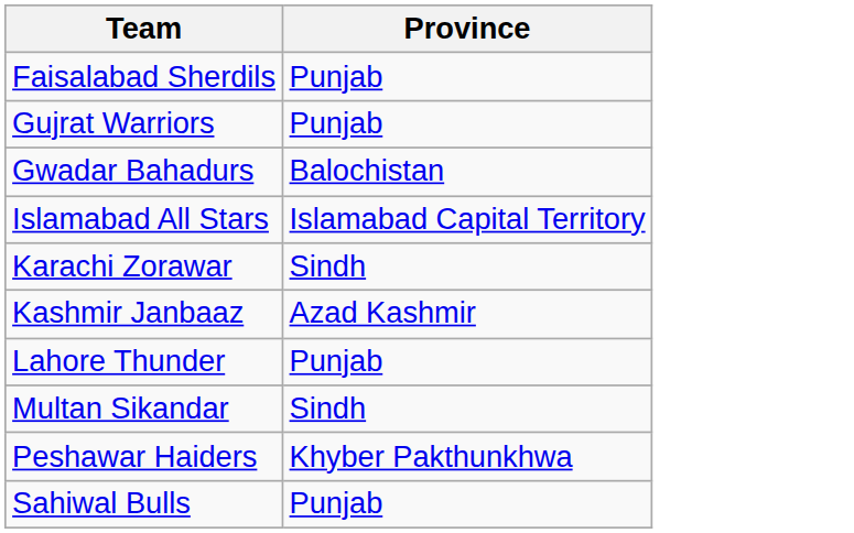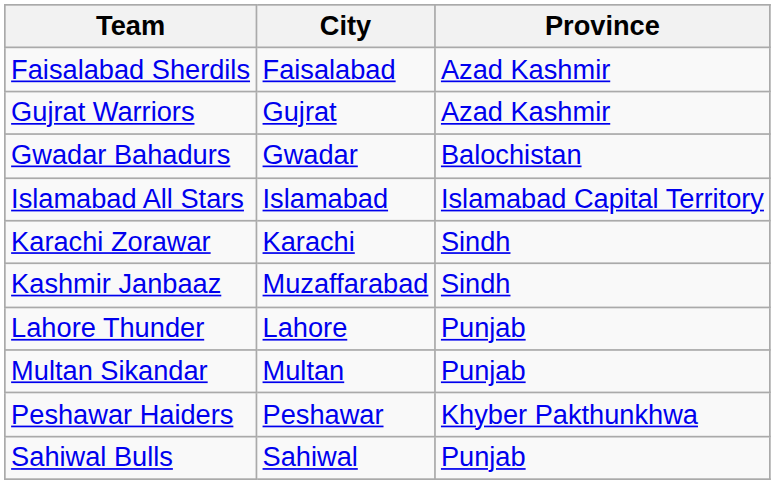+ column: City | Faisalabad | Gujrat | Gwadar | Islamabad | Karachi | Muzaffarabad | Lahore | Multan | Peshawar | Sahiwal
Faisalabad Sherdils | Province: Punjab -> Azad Kashmir
Gujrat Warriors | Province: Punjab -> Azad Kashmir
Kashmir Janbaaz | Province: Azad Kashmir -> Sindh
Multan Sikandar | Province: Sindh -> Punjab
